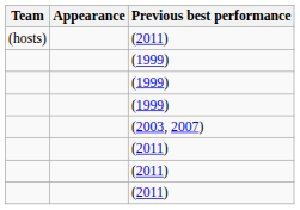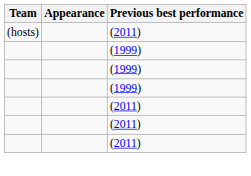- row: (2003, 2007)
